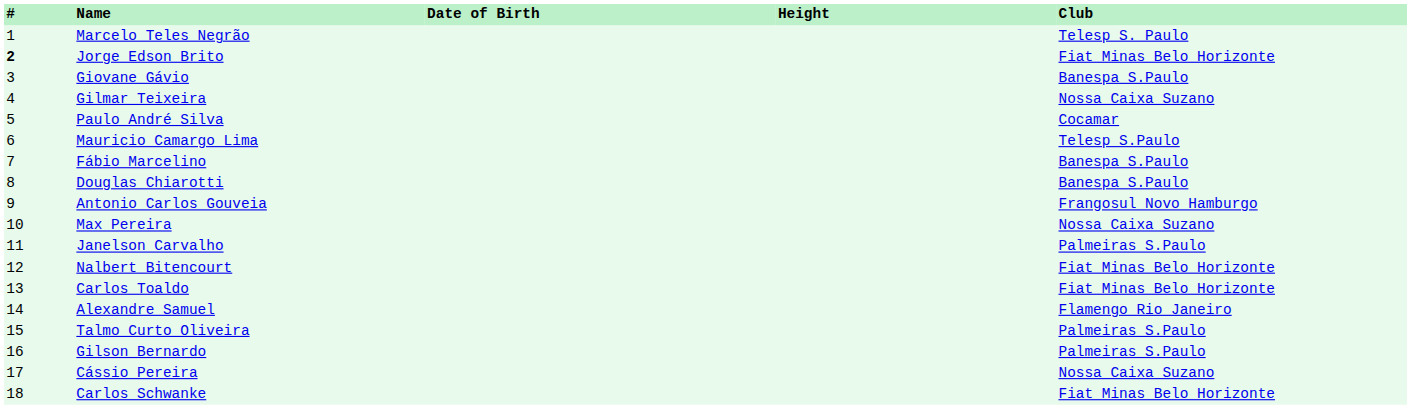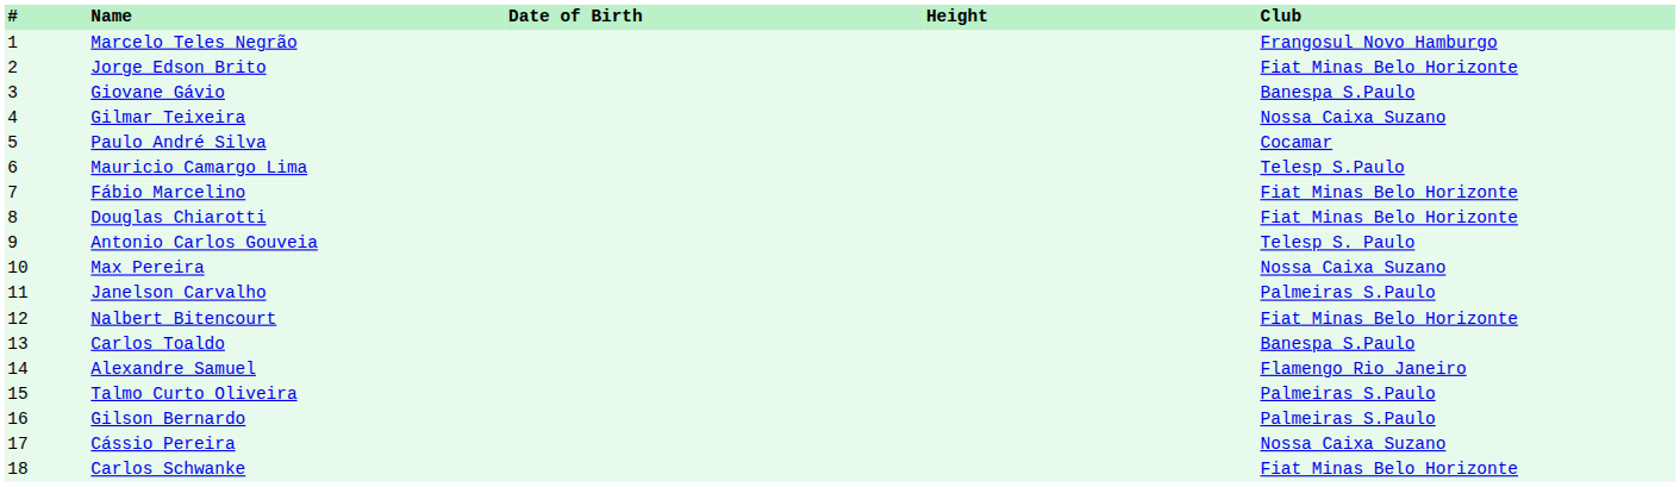Marcelo Teles Negrão | Club: Telesp S. Paulo -> Frangosul Novo Hamburgo
Jorge Edson Brito | #: bold -> normal
Fábio Marcelino | Club: Banespa S.Paulo -> Fiat Minas Belo Horizonte
Douglas Chiarotti | Club: Banespa S.Paulo -> Fiat Minas Belo Horizonte
Antonio Carlos Gouveia | Club: Frangosul Novo Hamburgo -> Telesp S. Paulo
Carlos Toaldo | Club: Fiat Minas Belo Horizonte -> Banespa S.Paulo
